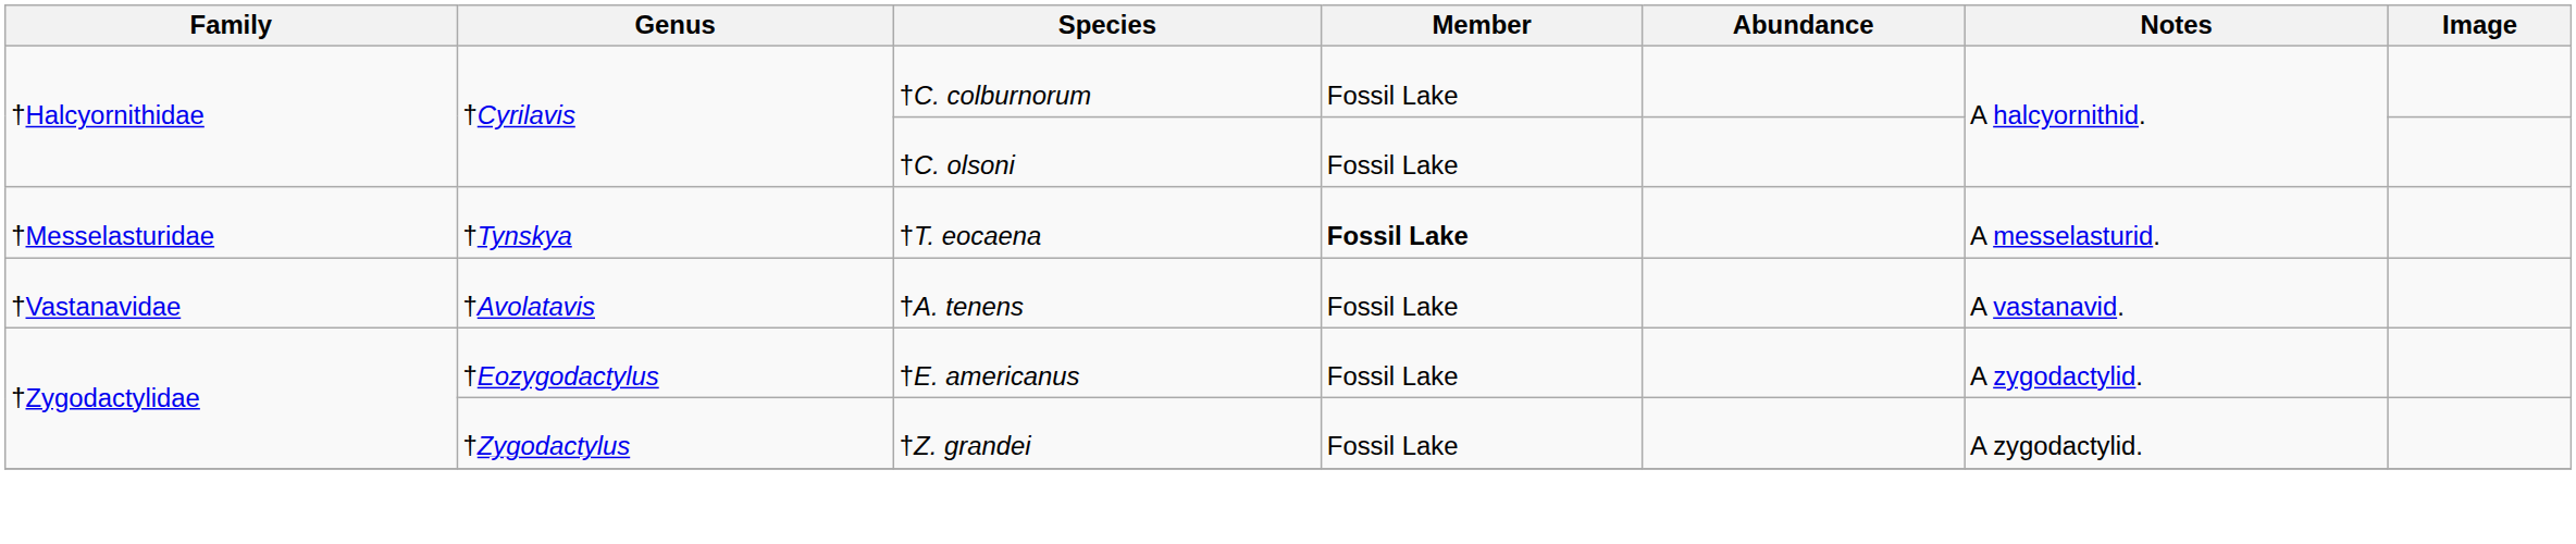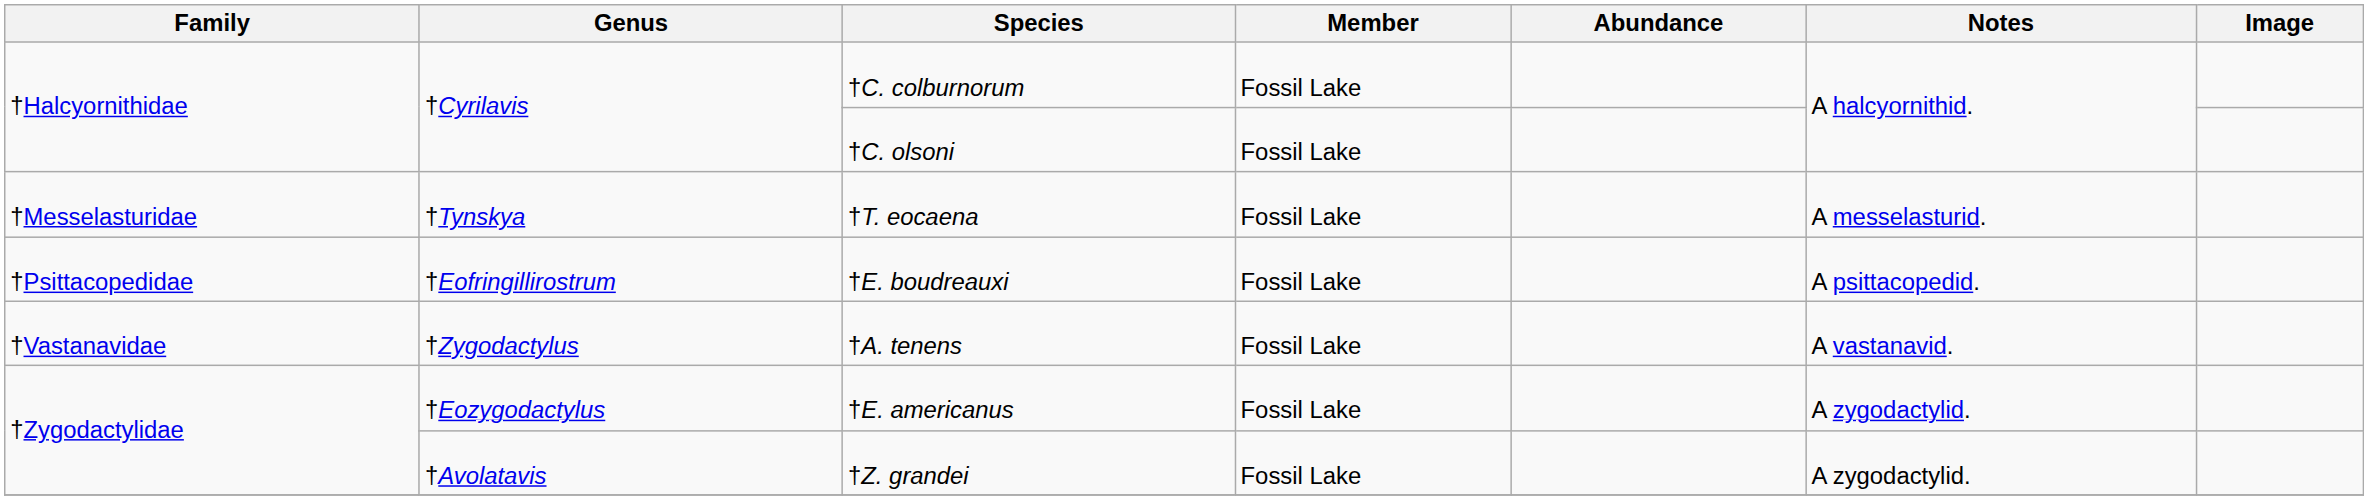†T. eocaena | Member: bold -> normal
+ row: †Psittacopedidae | †Eofringillirostrum | †E. boudreauxi | Fossil Lake | A psittacopedid.
†A. tenens | Genus: †Avolatavis -> †Zygodactylus
†Z. grandei | Genus: †Zygodactylus -> †Avolatavis
